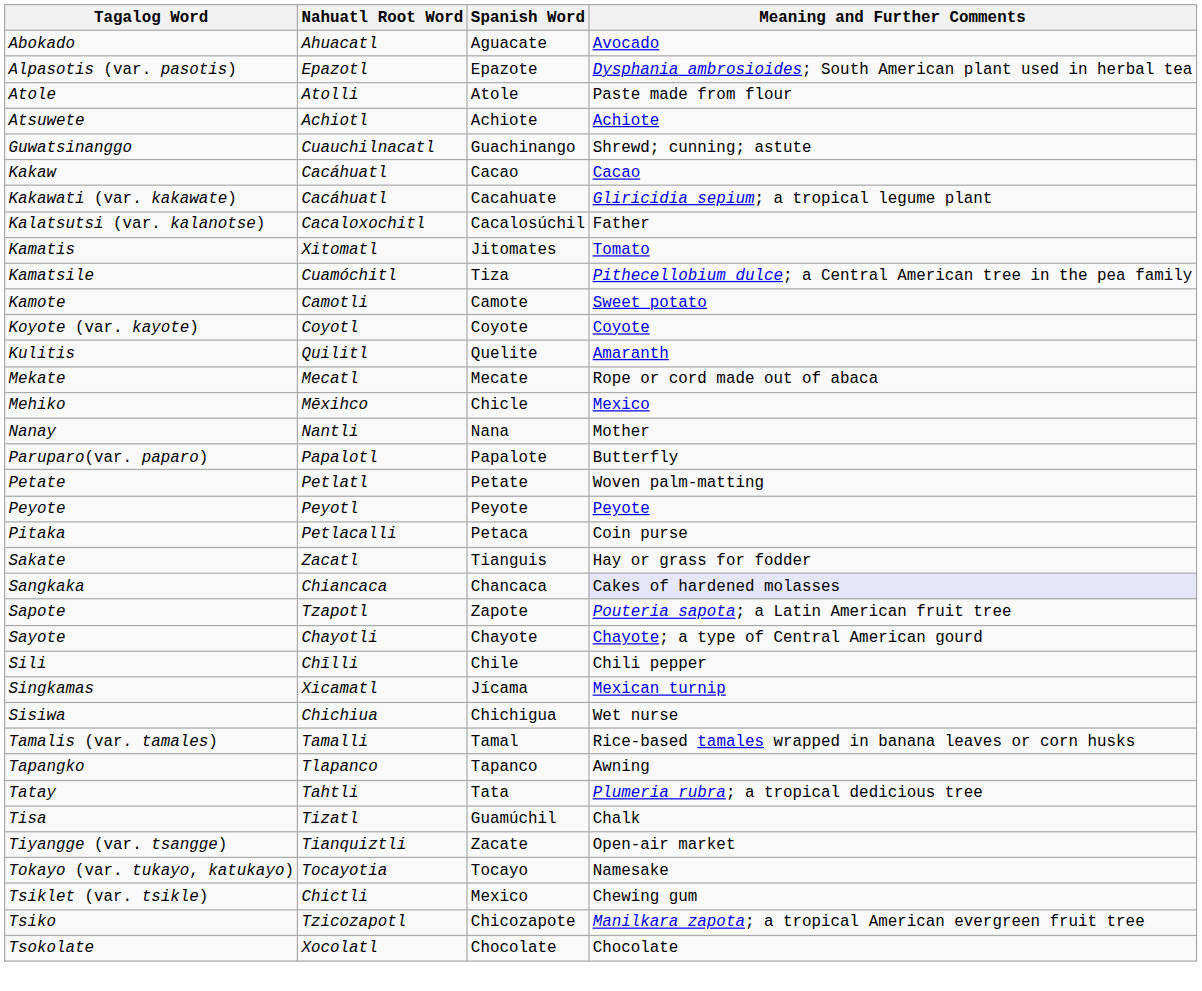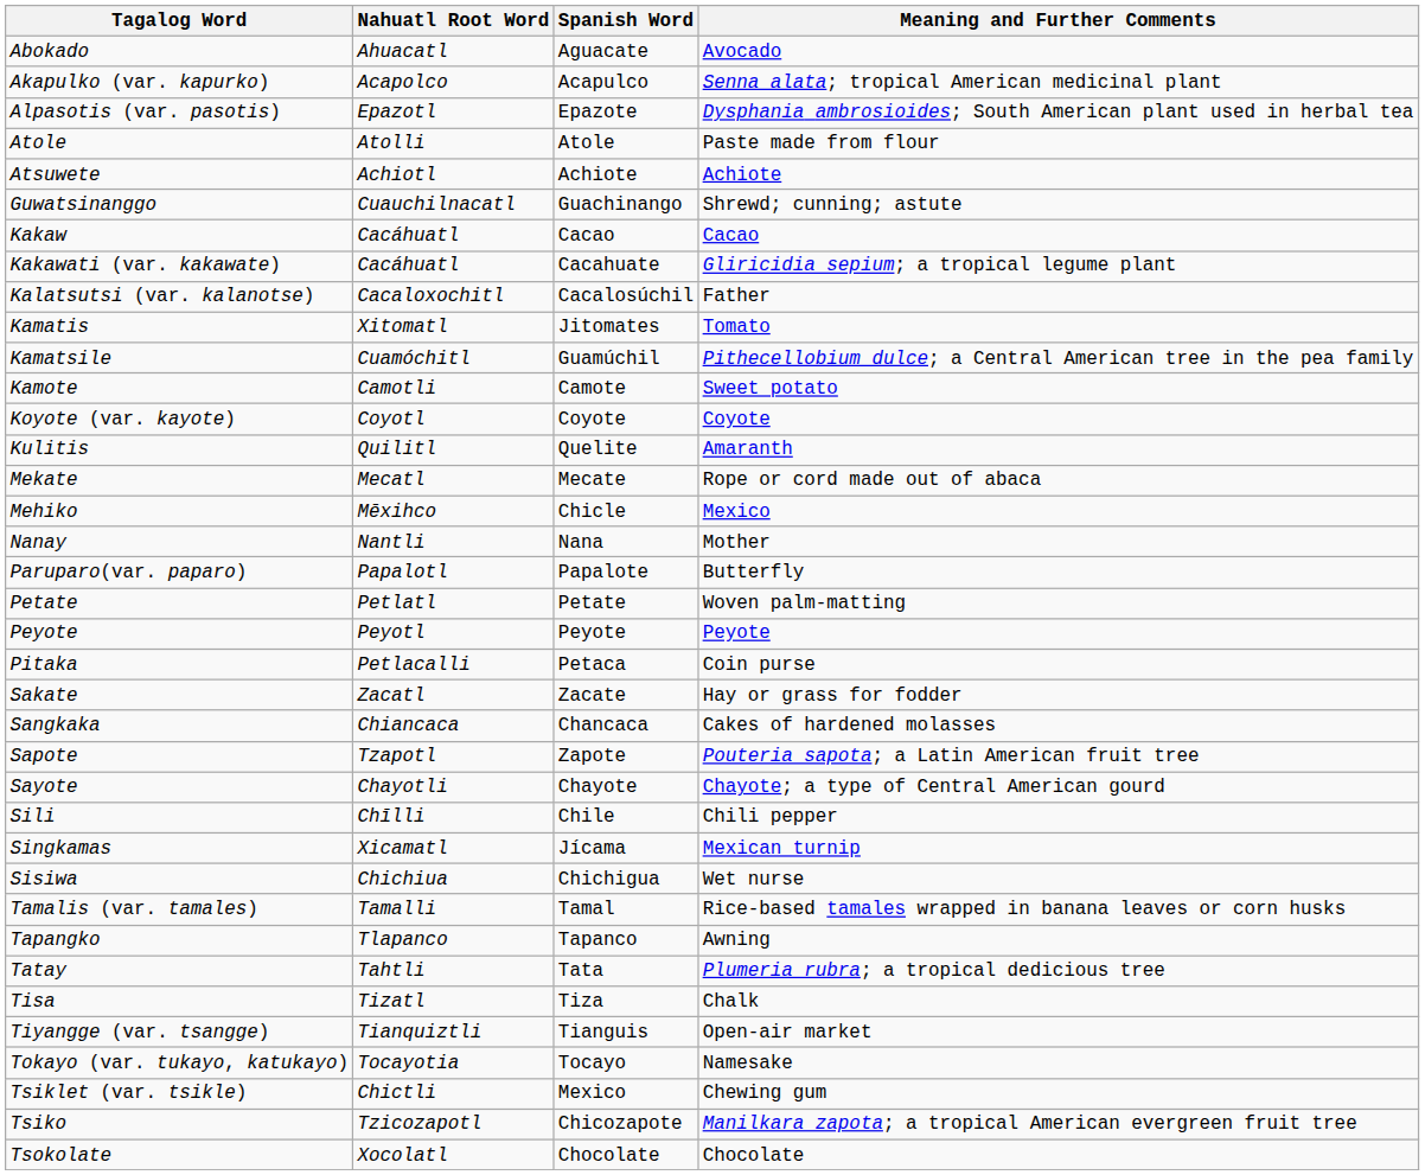+ row: Akapulko (var. kapurko) | Acapolco | Acapulco | Senna alata; tropical American medicinal plant
Kamatsile | Spanish Word: Tiza -> Guamúchil
Sakate | Spanish Word: Tianguis -> Zacate
Sangkaka | Meaning and Further Comments: lavender background -> no background
Tisa | Spanish Word: Guamúchil -> Tiza
Tiyangge (var. tsangge) | Spanish Word: Zacate -> Tianguis
